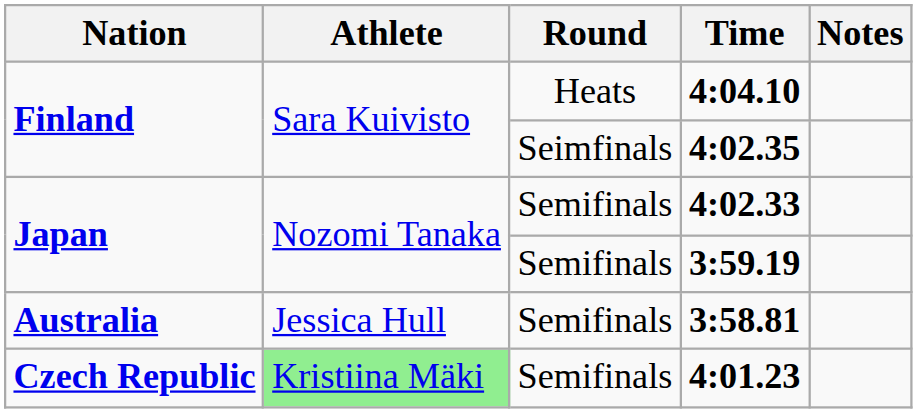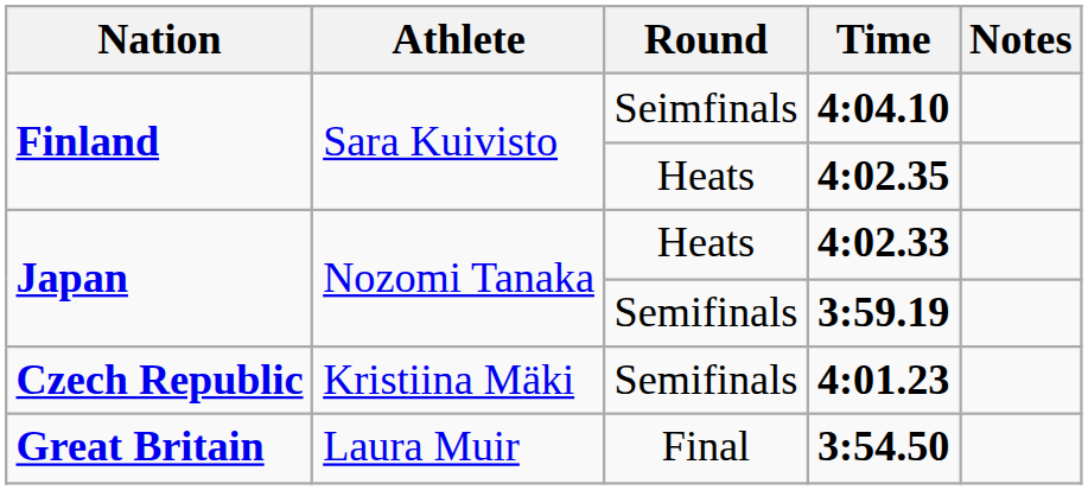4:04.10 | Round: Heats -> Seimfinals
4:02.35 | Round: Seimfinals -> Heats
4:02.33 | Round: Semifinals -> Heats
- row: Australia | Jessica Hull | Semifinals | 3:58.81
4:01.23 | Athlete: lightgreen background -> no background
+ row: Great Britain | Laura Muir | Final | 3:54.50
